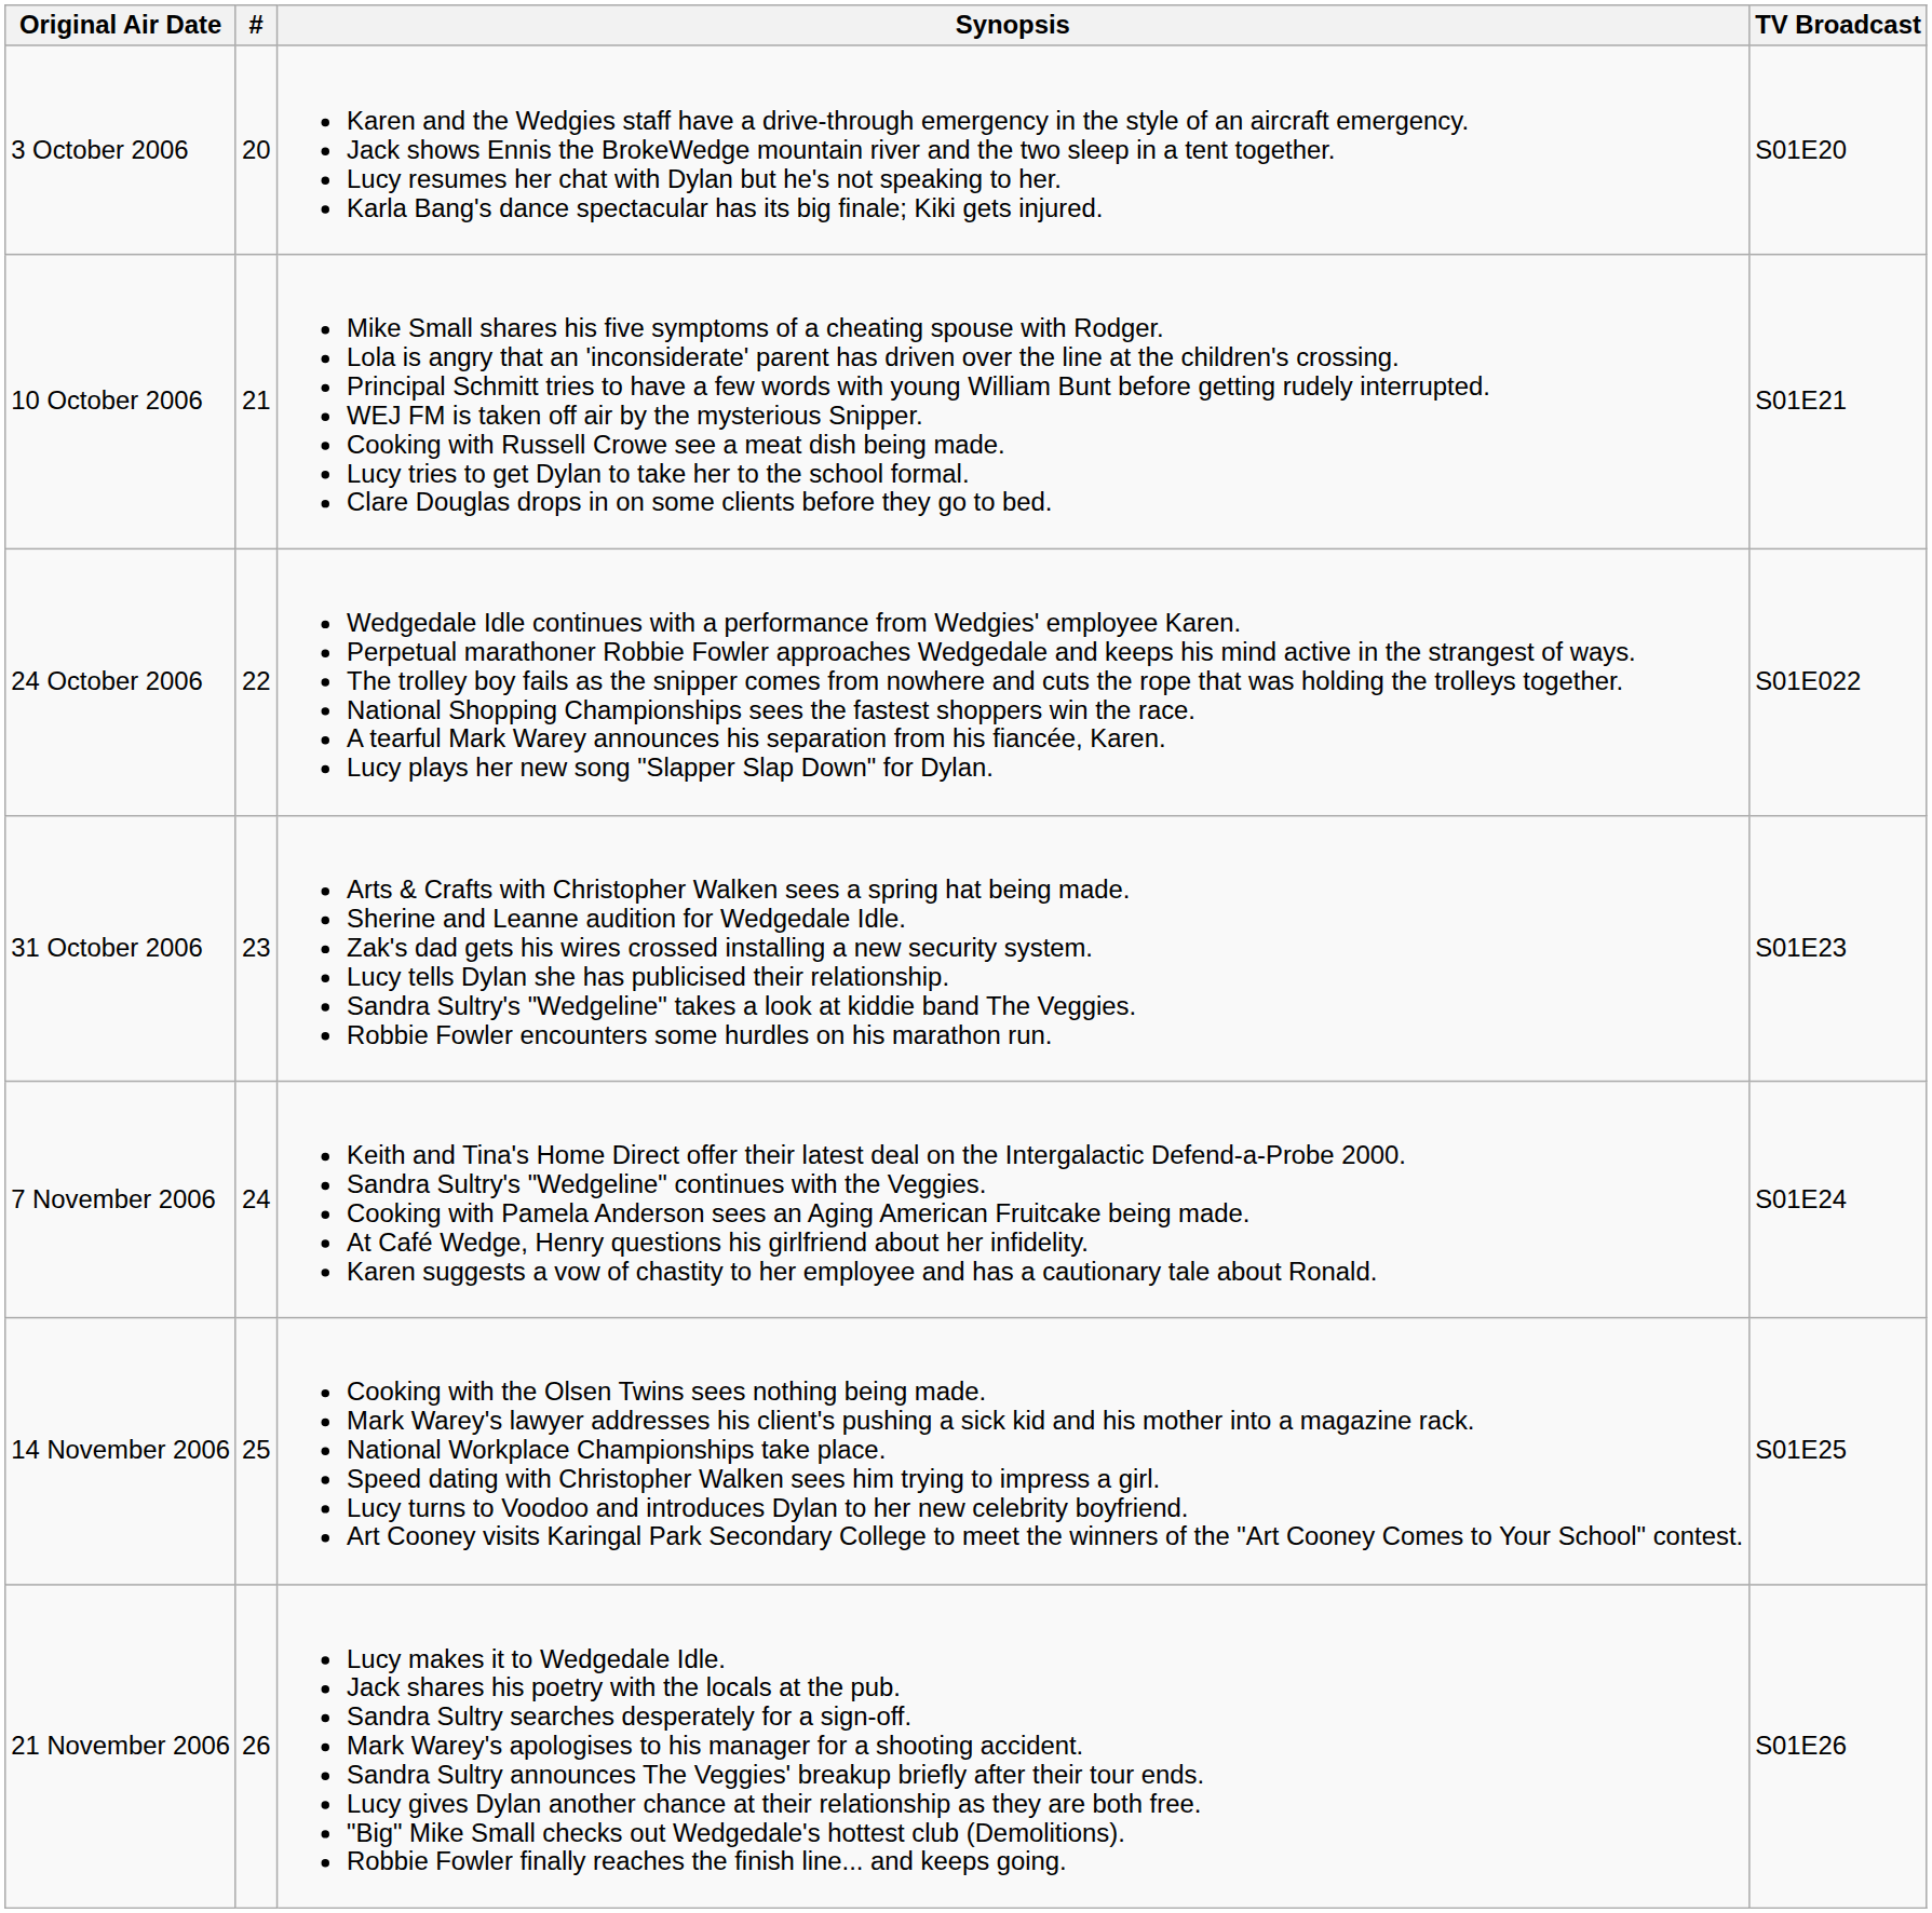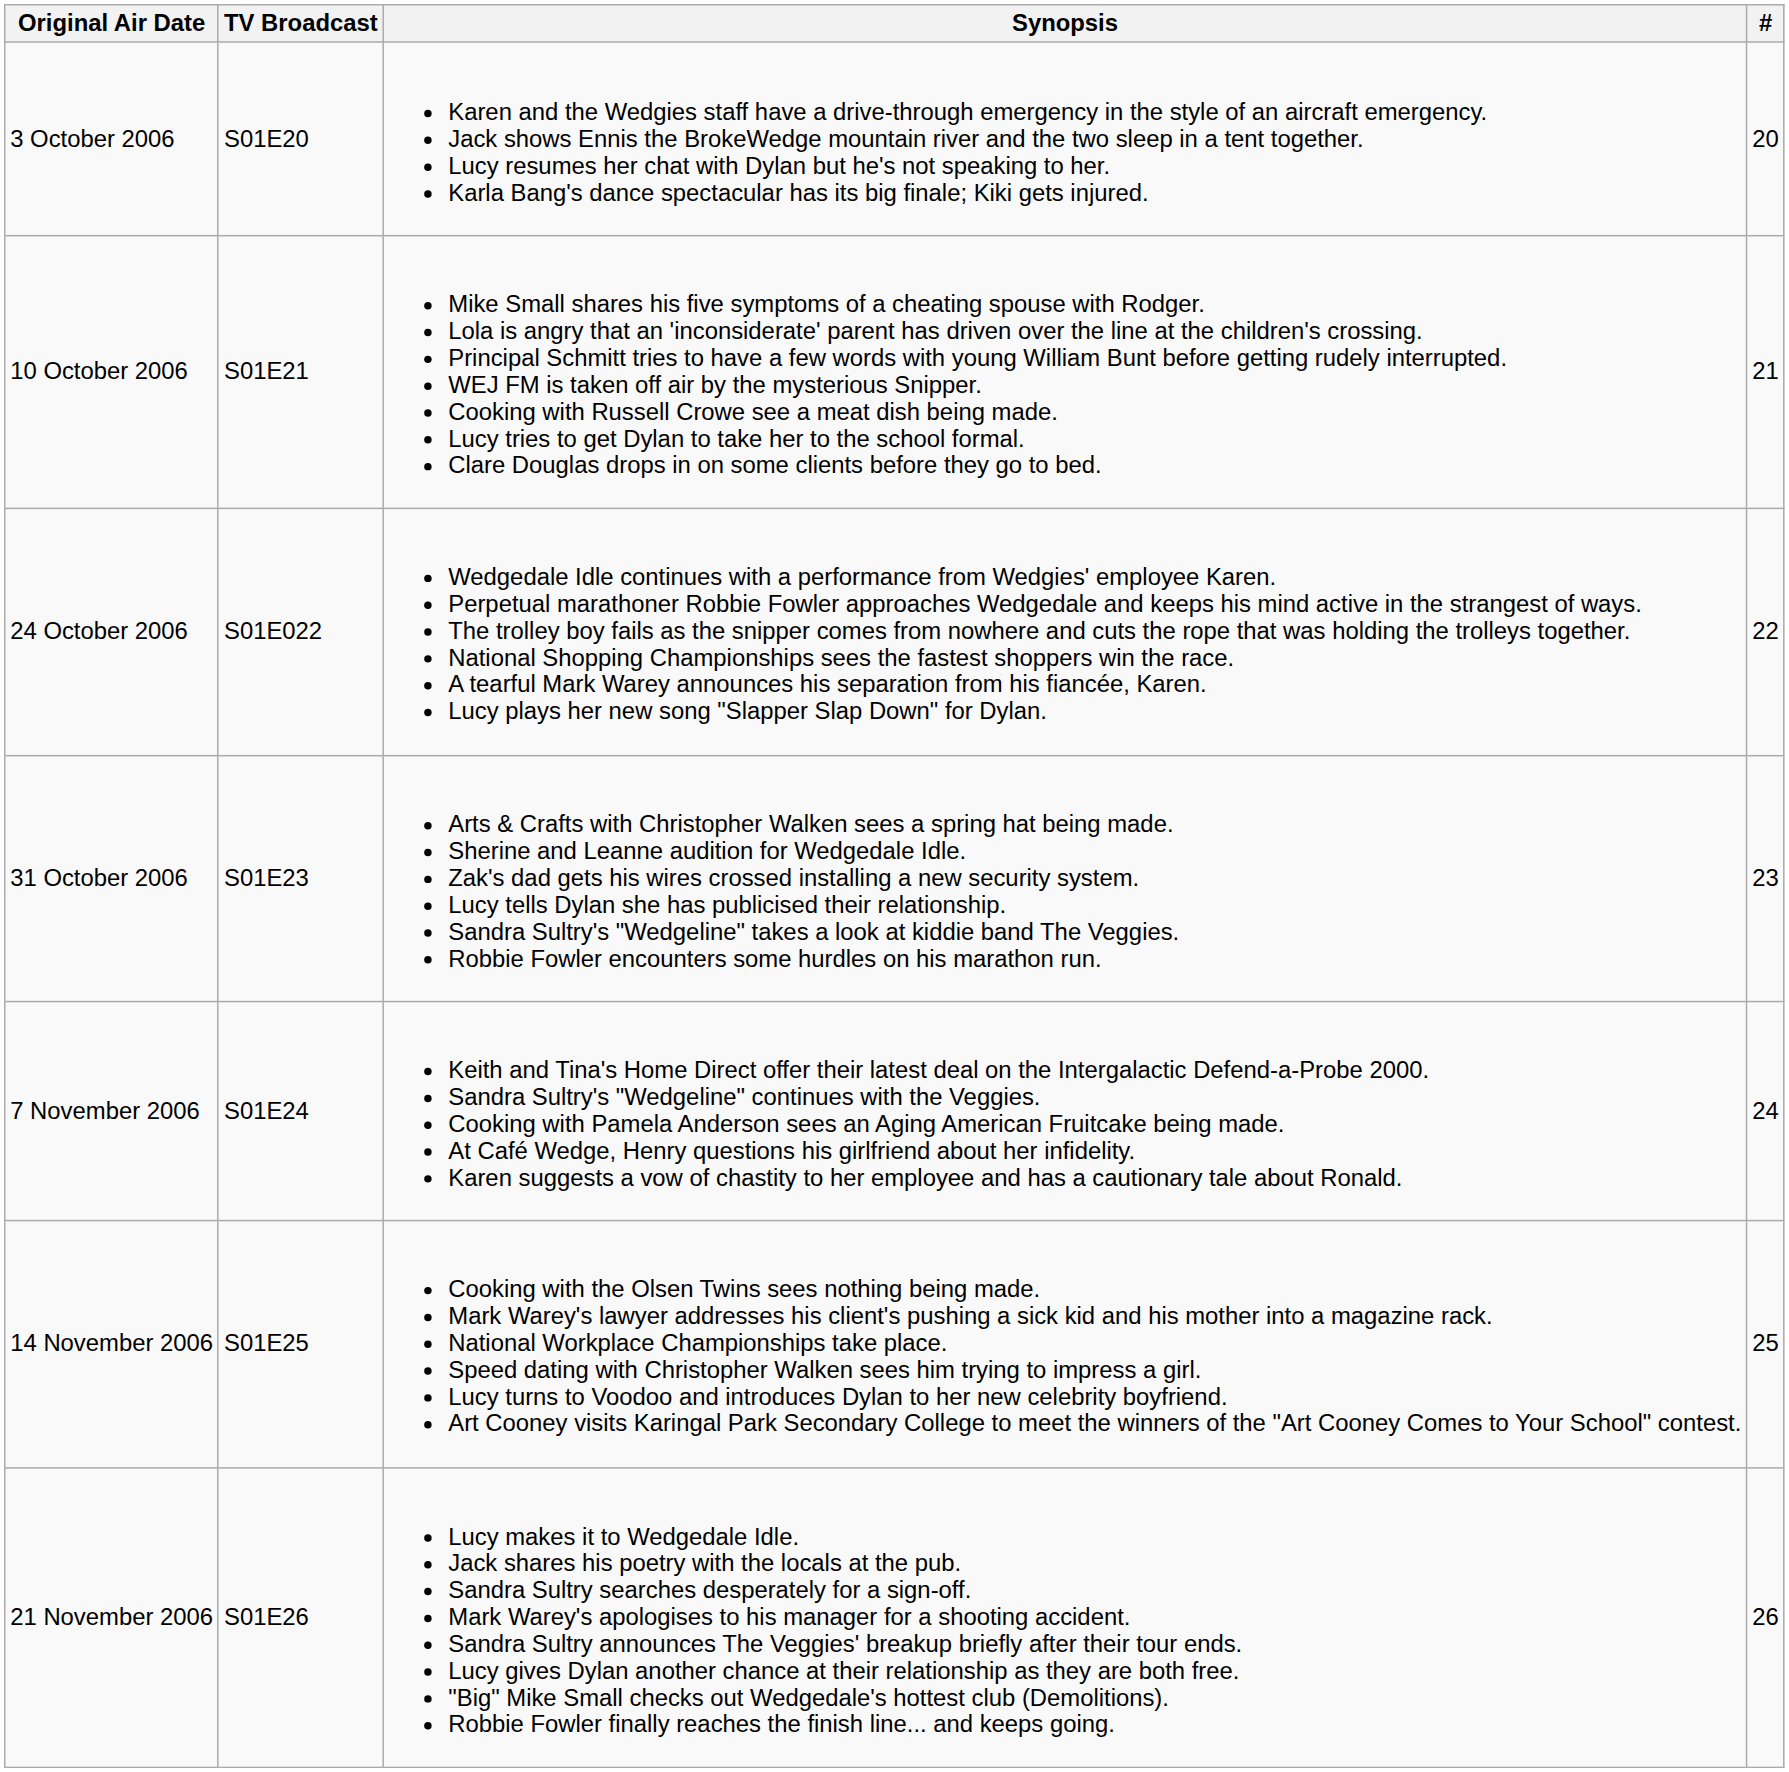columns swapped: TV Broadcast <-> #
